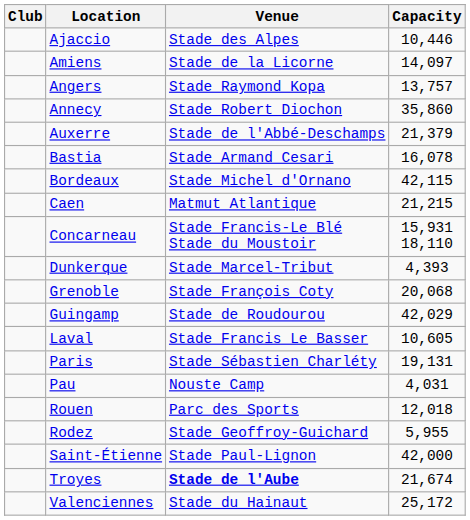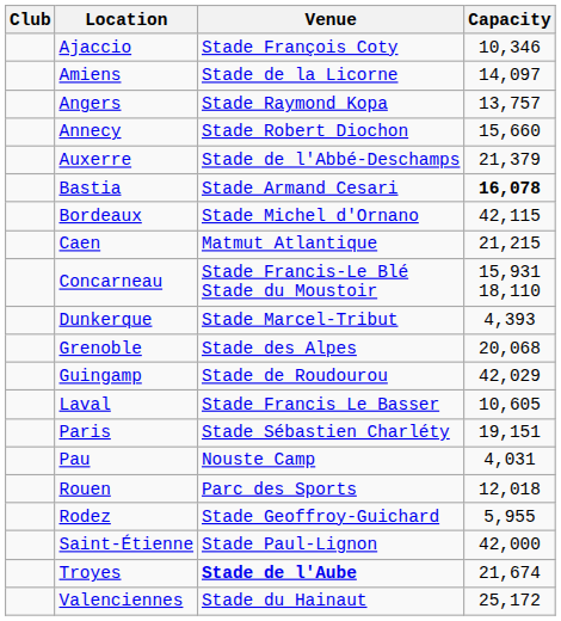Ajaccio | Venue: Stade des Alpes -> Stade François Coty
Ajaccio | Capacity: 10,446 -> 10,346
Annecy | Capacity: 35,860 -> 15,660
Bastia | Capacity: normal -> bold
Grenoble | Venue: Stade François Coty -> Stade des Alpes
Paris | Capacity: 19,131 -> 19,151
